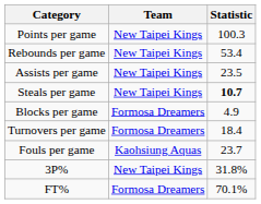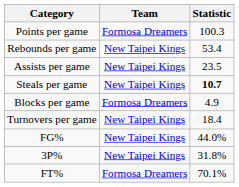Points per game | Team: New Taipei Kings -> Formosa Dreamers
Turnovers per game | Team: Formosa Dreamers -> New Taipei Kings
- row: Fouls per game | Kaohsiung Aquas | 23.7
+ row: FG% | New Taipei Kings | 44.0%
